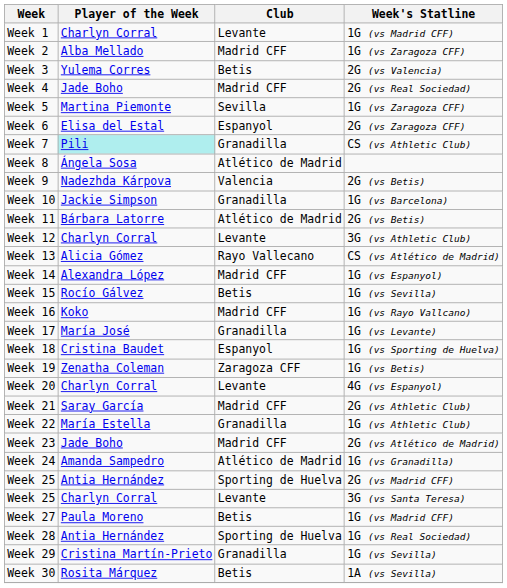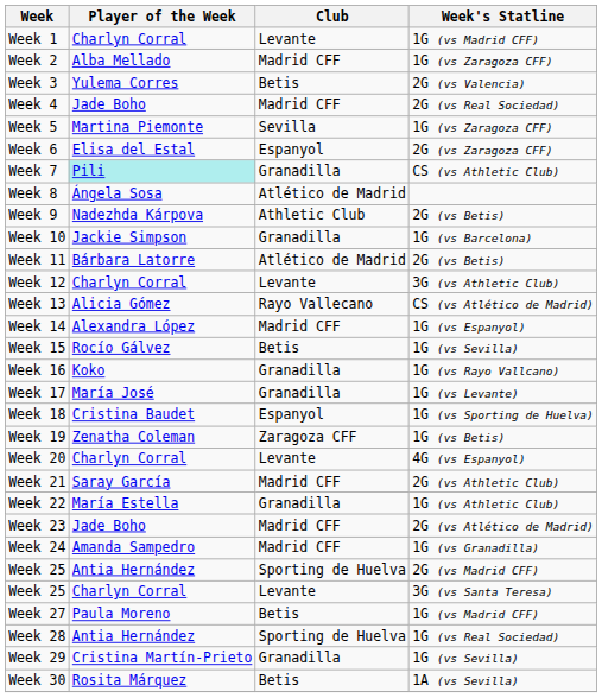Week 9 | Club: Valencia -> Athletic Club
Week 16 | Club: Madrid CFF -> Granadilla
Week 24 | Club: Atlético de Madrid -> Madrid CFF
